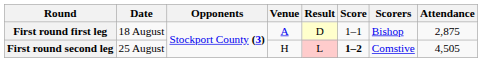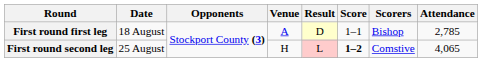First round first leg | Attendance: 2,875 -> 2,785
First round second leg | Attendance: 4,505 -> 4,065
